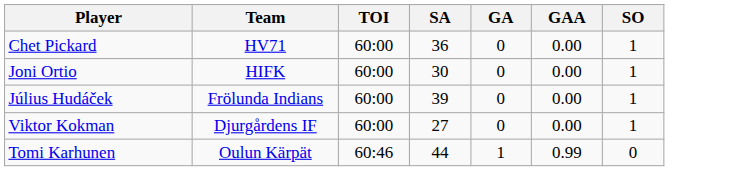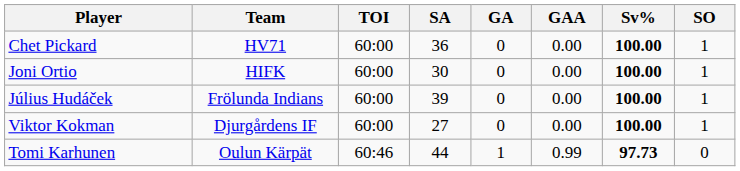+ column: Sv% | 100.00 | 100.00 | 100.00 | 100.00 | 97.73
